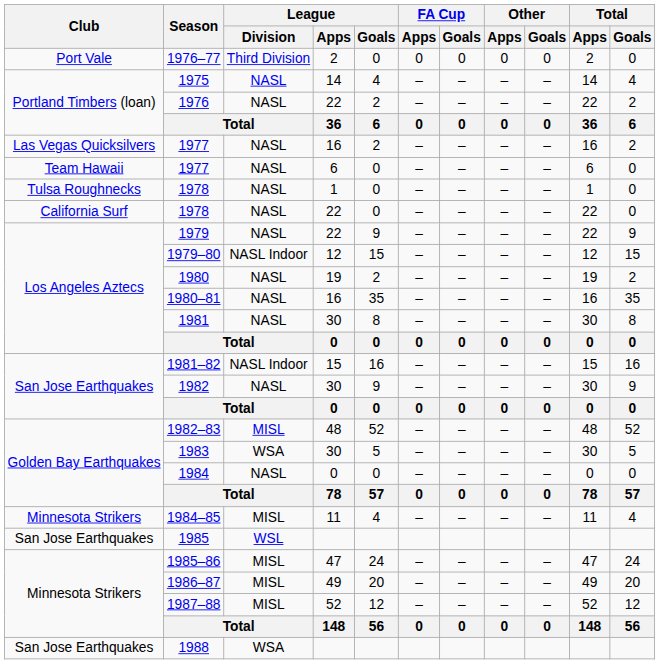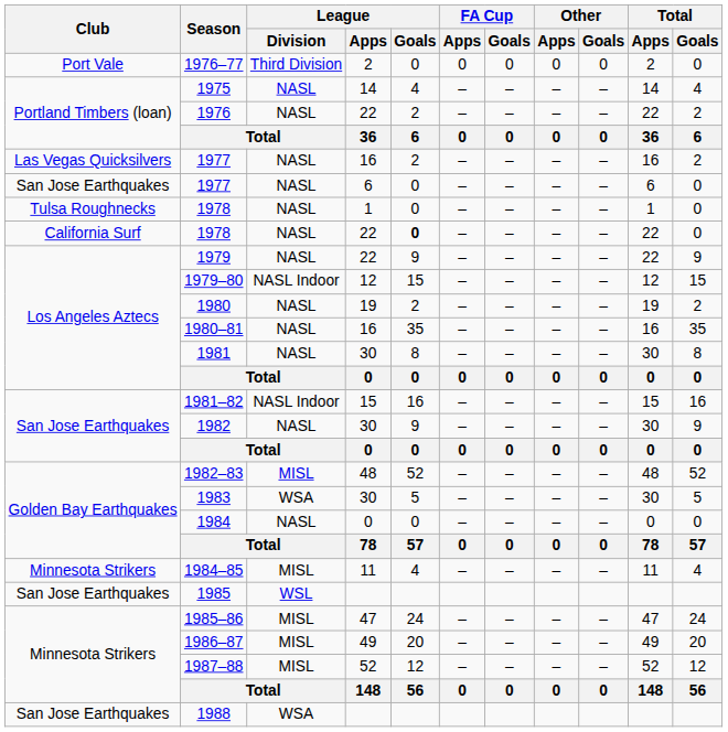1977 / 6 | Club: Team Hawaii -> San Jose Earthquakes
1978 / 22 | League / Goals: normal -> bold
